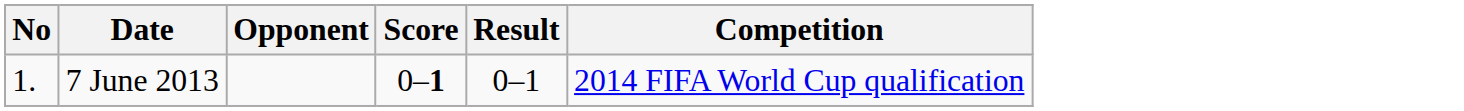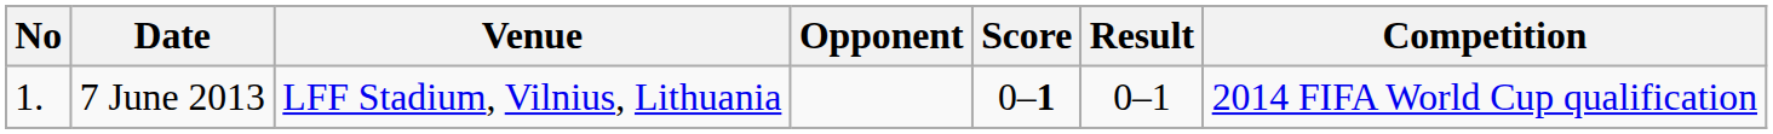+ column: Venue | LFF Stadium, Vilnius, Lithuania
